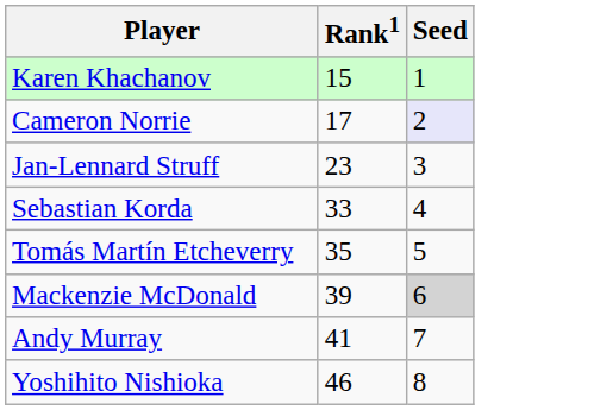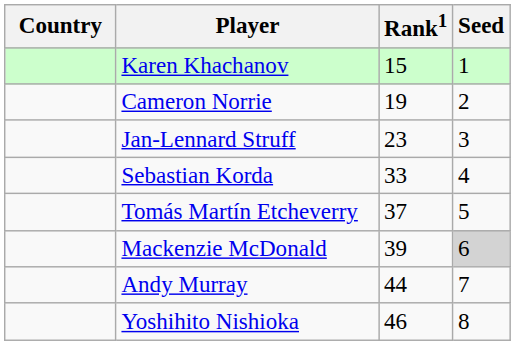+ column: Country
Cameron Norrie | Rank1: 17 -> 19
Cameron Norrie | Seed: lavender background -> no background
Tomás Martín Etcheverry | Rank1: 35 -> 37
Andy Murray | Rank1: 41 -> 44
